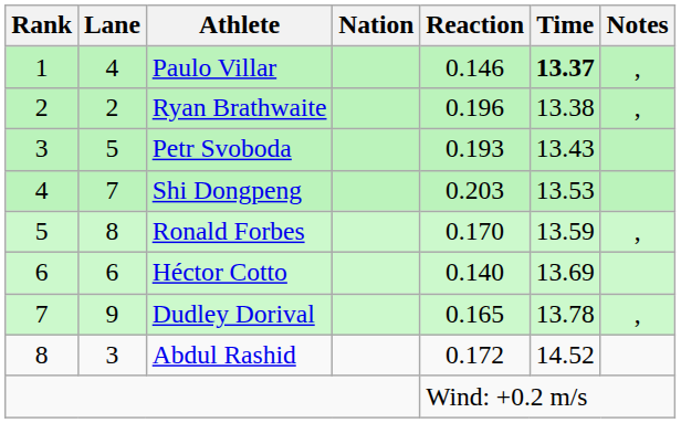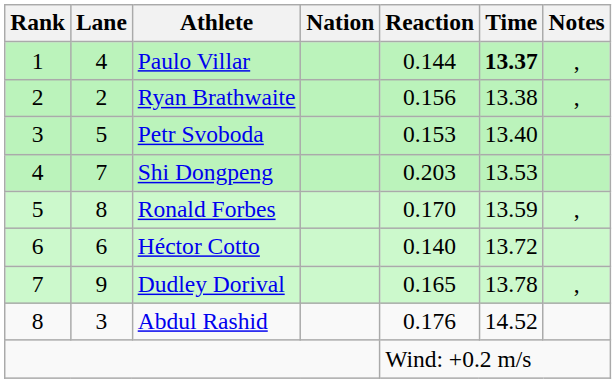Paulo Villar | Reaction: 0.146 -> 0.144
Ryan Brathwaite | Reaction: 0.196 -> 0.156
Petr Svoboda | Reaction: 0.193 -> 0.153
Petr Svoboda | Time: 13.43 -> 13.40
Héctor Cotto | Time: 13.69 -> 13.72
Abdul Rashid | Reaction: 0.172 -> 0.176
